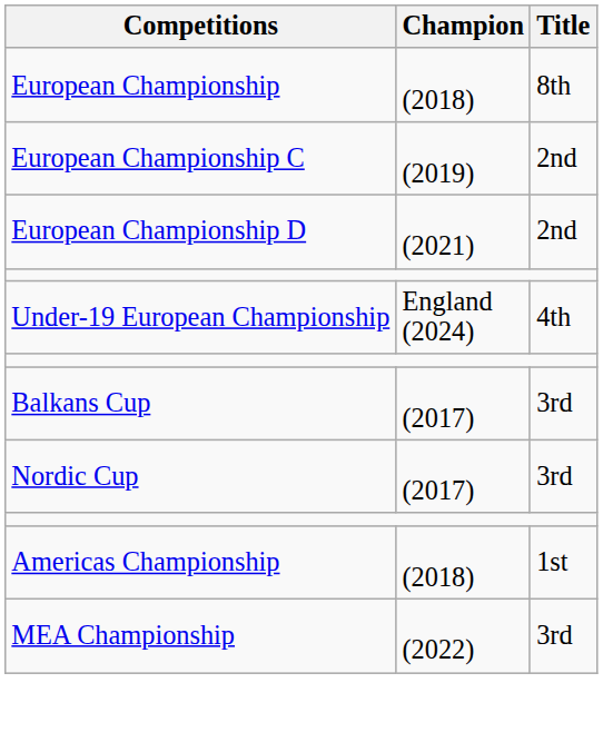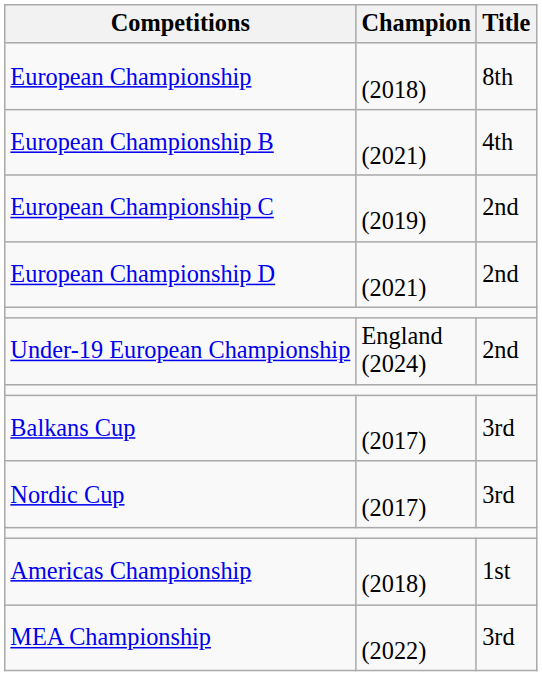+ row: European Championship B | (2021) | 4th
Under-19 European Championship | Title: 4th -> 2nd
